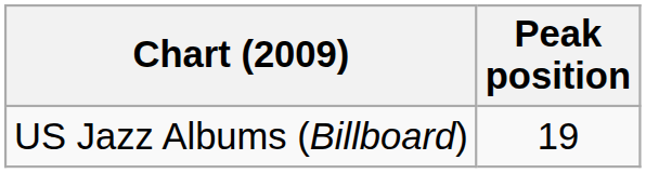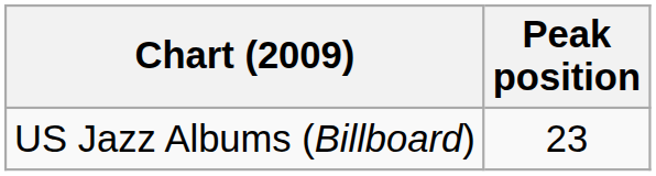US Jazz Albums (Billboard) | Peak position: 19 -> 23
